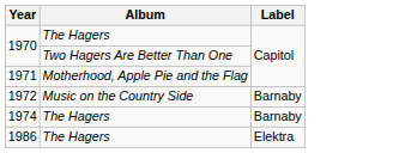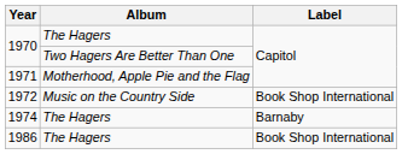1972 | Label: Barnaby -> Book Shop International
1986 | Label: Elektra -> Book Shop International
